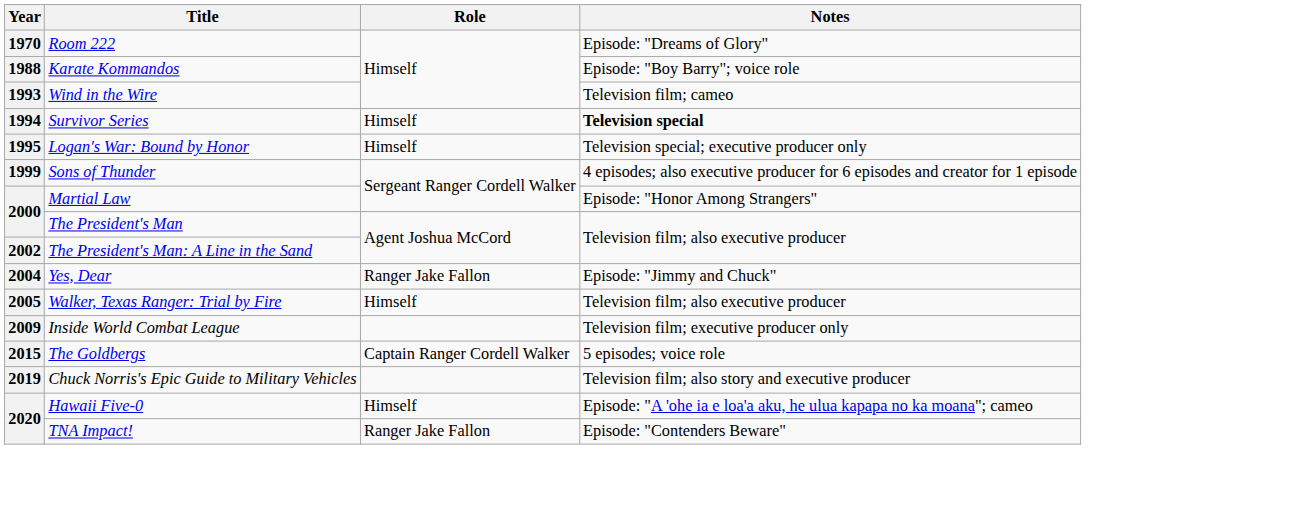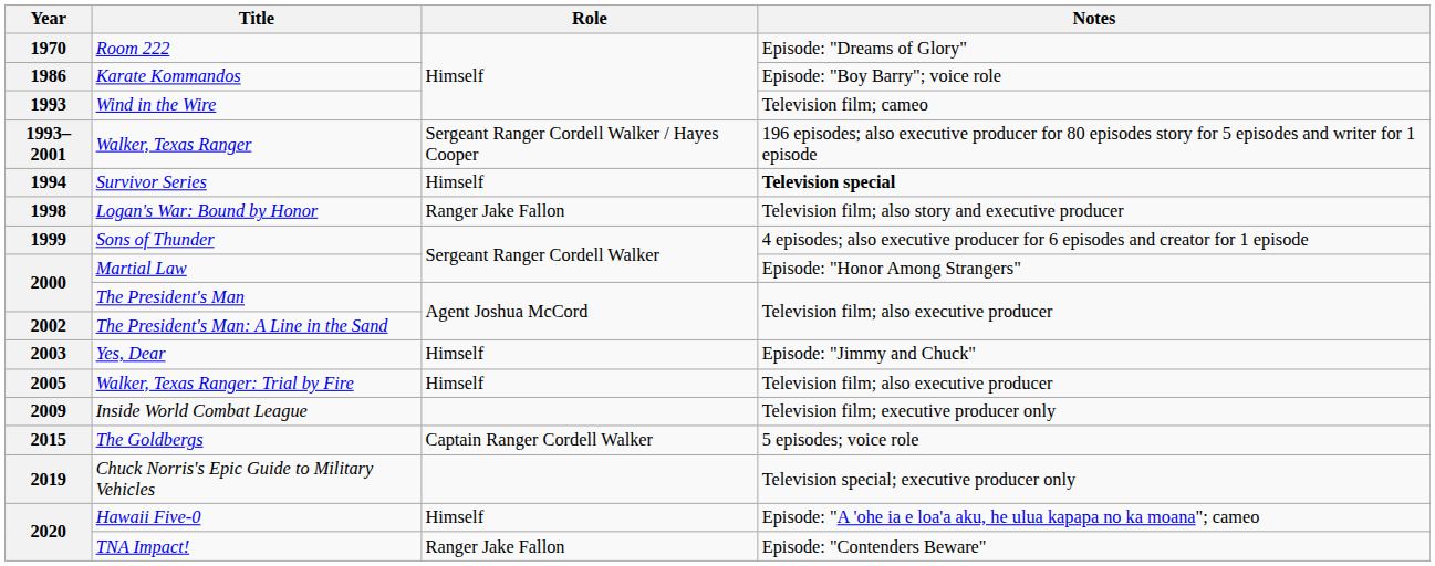Karate Kommandos | Year: 1988 -> 1986
+ row: 1993–2001 | Walker, Texas Ranger | Sergeant Ranger Cordell Walker / Hayes Cooper | 196 episodes; also executive producer for 80 episodes story for 5 episodes and writer for 1 episode
Logan's War: Bound by Honor | Year: 1995 -> 1998
Logan's War: Bound by Honor | Role: Himself -> Ranger Jake Fallon
Logan's War: Bound by Honor | Notes: Television special; executive producer only -> Television film; also story and executive producer
Yes, Dear | Year: 2004 -> 2003
Yes, Dear | Role: Ranger Jake Fallon -> Himself
Chuck Norris's Epic Guide to Military Vehicles | Notes: Television film; also story and executive producer -> Television special; executive producer only
